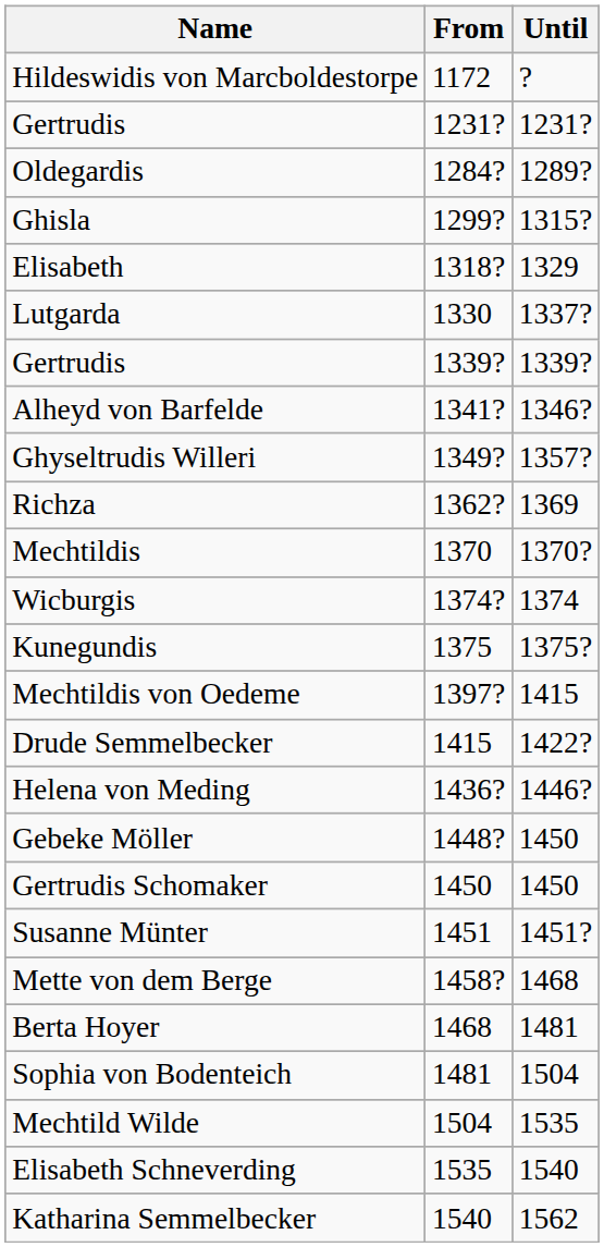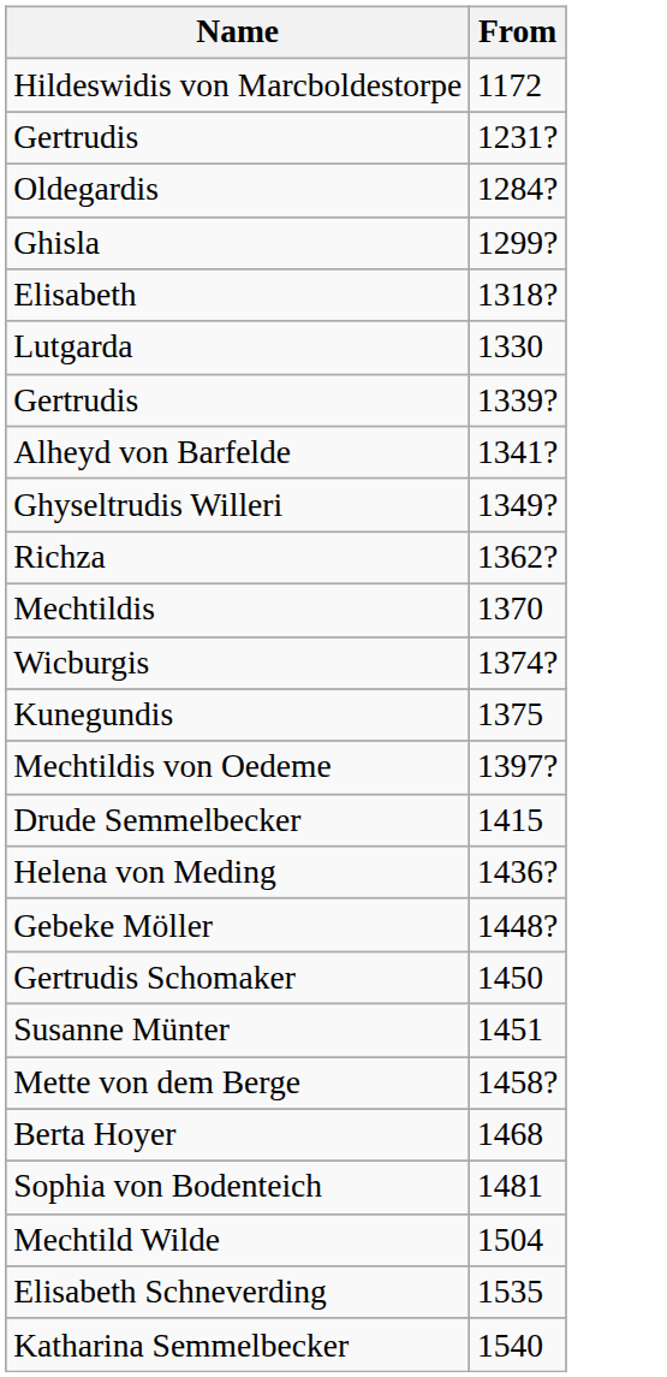- column: Until | ? | 1231? | 1289? | 1315? | 1329 | 1337? | 1339? | 1346? | 1357? | 1369 | 1370? | 1374 | 1375? | 1415 | 1422? | 1446? | 1450 | 1450 | 1451? | 1468 | 1481 | 1504 | 1535 | 1540 | 1562
